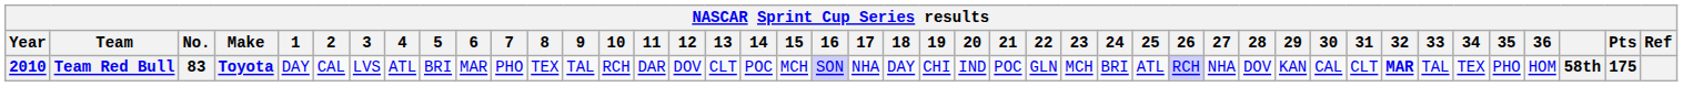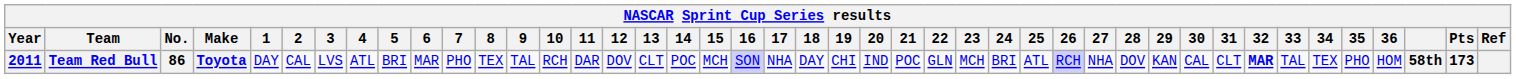Team Red Bull | Year: 2010 -> 2011
Team Red Bull | No.: 83 -> 86
Team Red Bull | Pts: 175 -> 173
